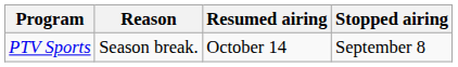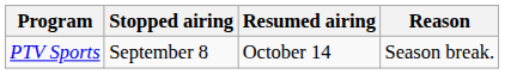columns swapped: Stopped airing <-> Reason
